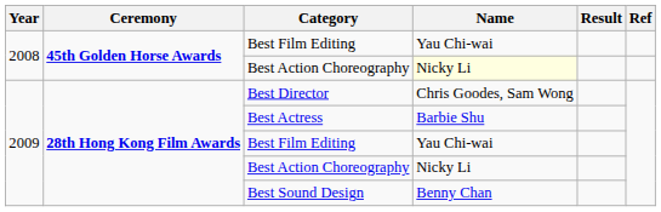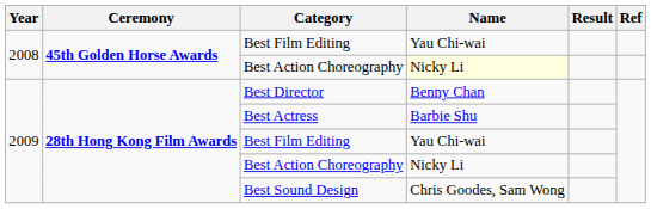Best Director | Name: Chris Goodes, Sam Wong -> Benny Chan
Best Sound Design | Name: Benny Chan -> Chris Goodes, Sam Wong
